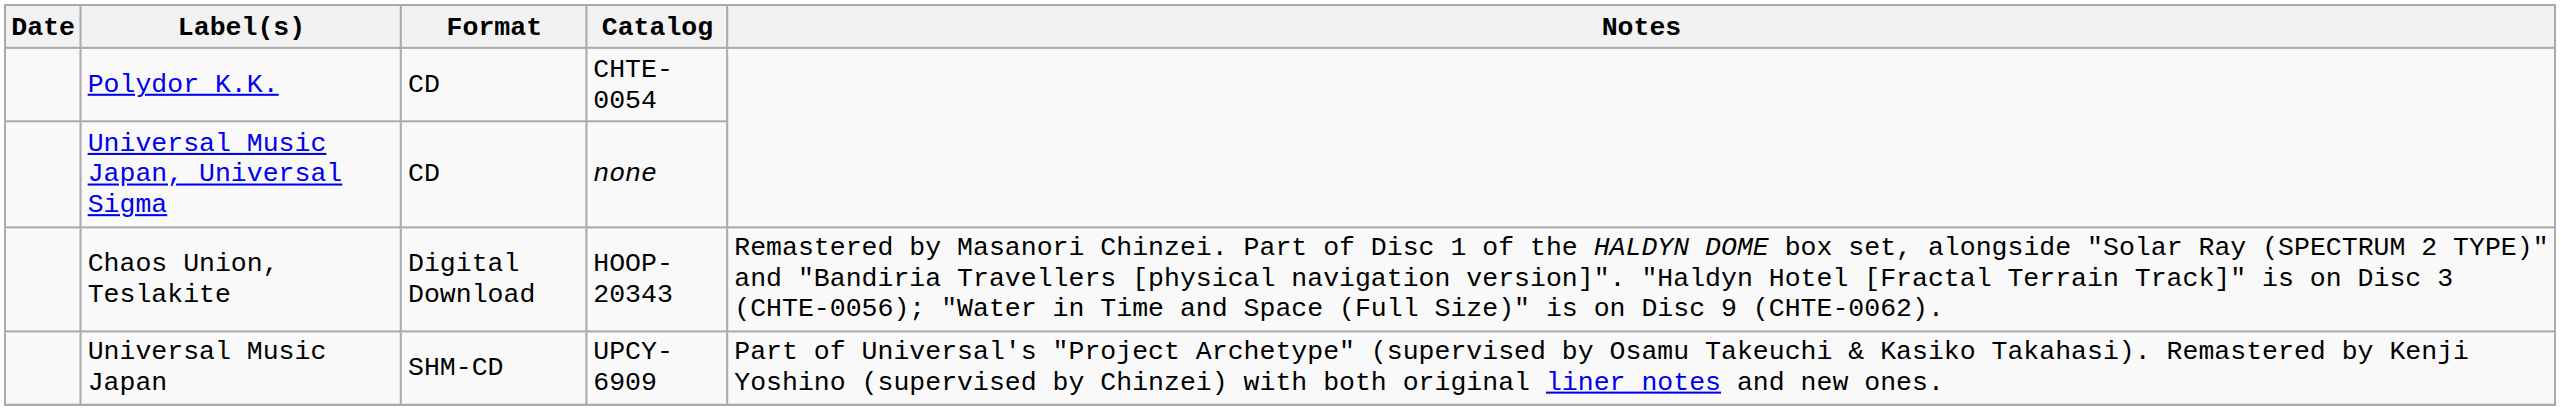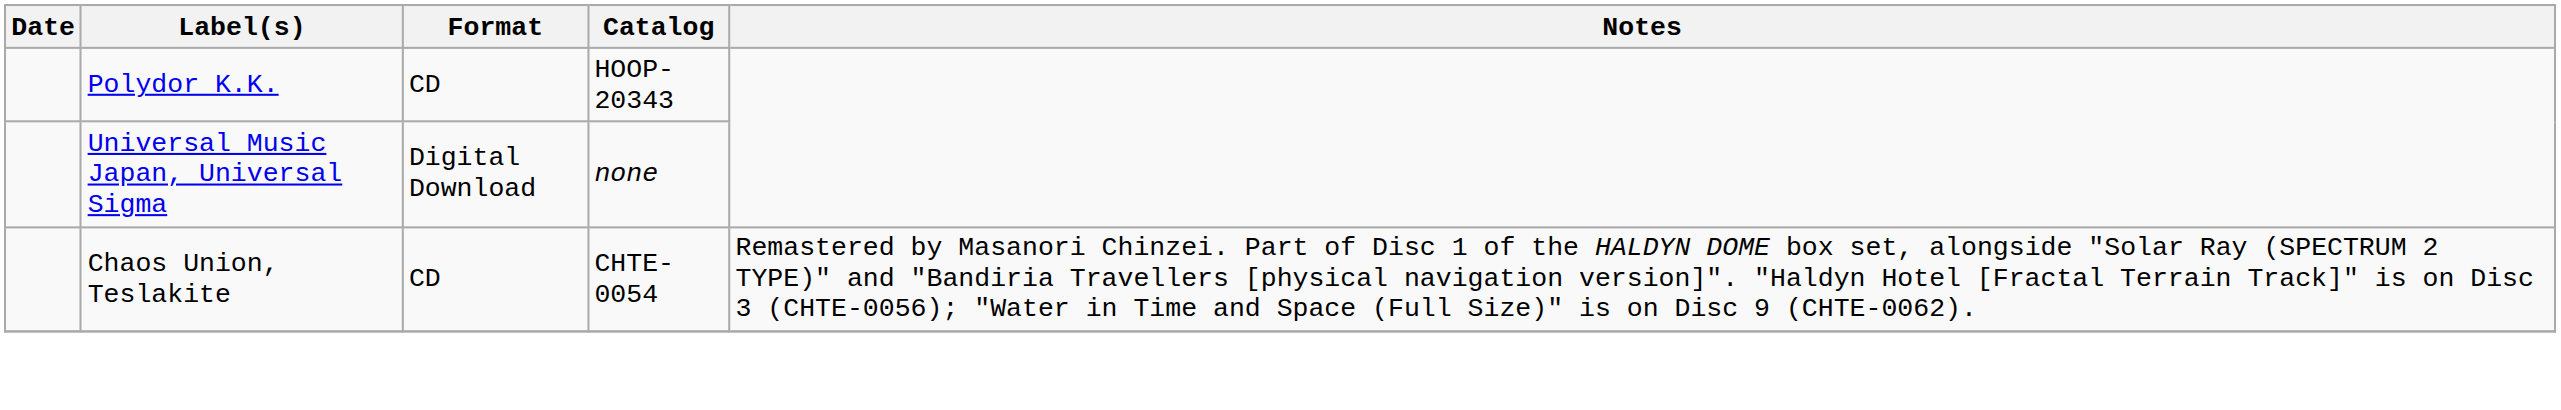Polydor K.K. | Catalog: CHTE-0054 -> HOOP-20343
Universal Music Japan, Universal Sigma | Format: CD -> Digital Download
Chaos Union, Teslakite | Format: Digital Download -> CD
Chaos Union, Teslakite | Catalog: HOOP-20343 -> CHTE-0054
- row: Universal Music Japan | SHM-CD | UPCY-6909 | Part of Universal's "Project Archetype" (supervised by Osamu Takeuchi & Kasiko Takahasi). Remastered by Kenji Yoshino (supervised by Chinzei) with both original liner notes and new ones.
